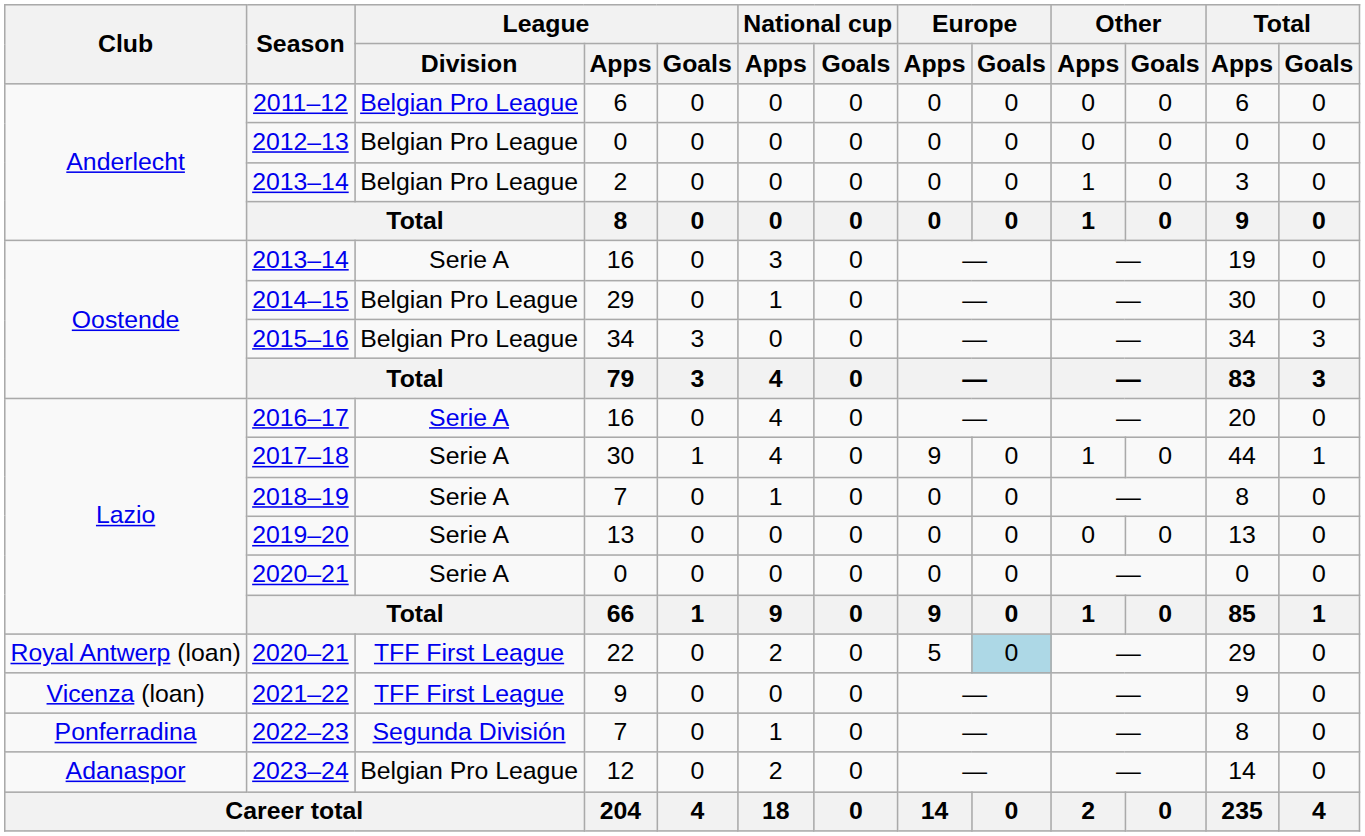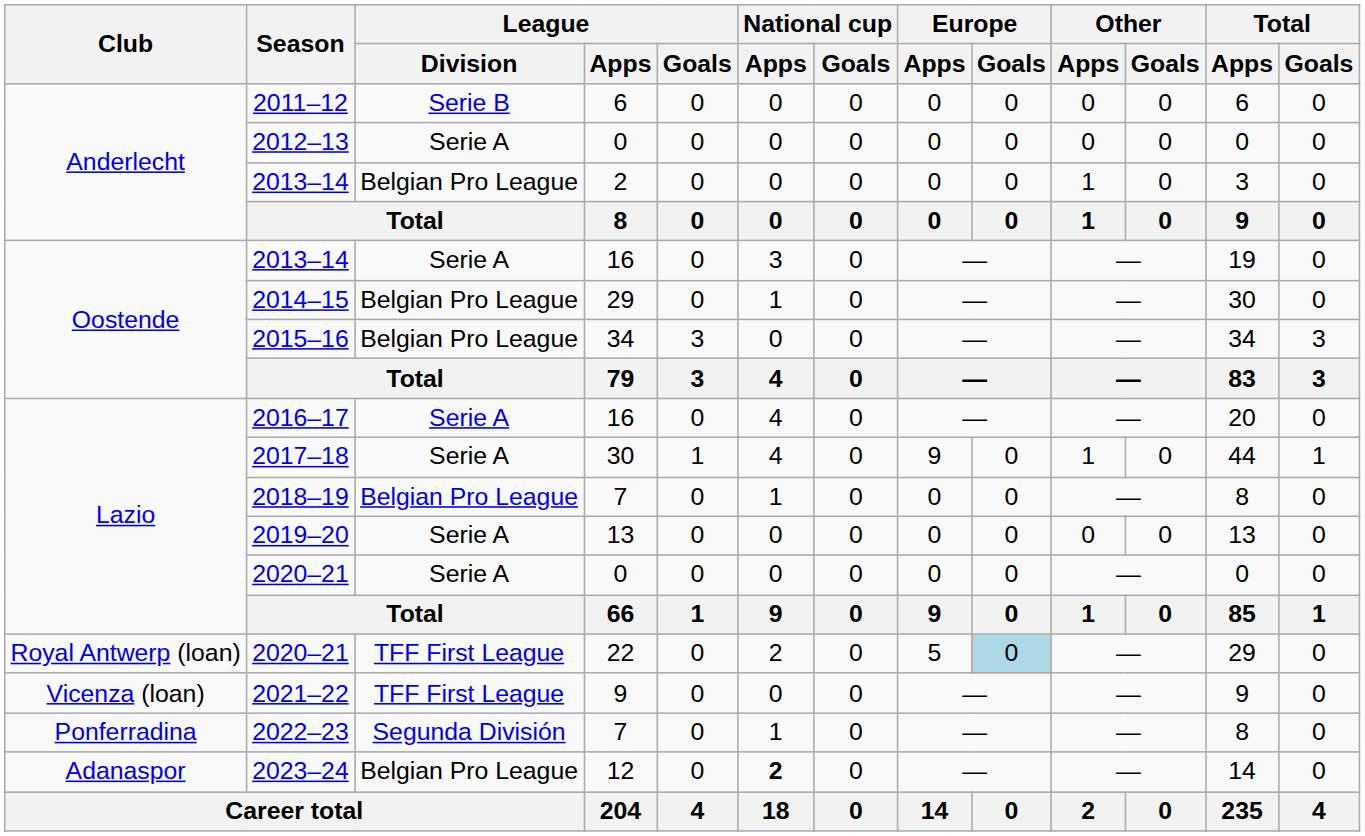2011–12 | League / Division: Belgian Pro League -> Serie B
2012–13 | League / Division: Belgian Pro League -> Serie A
2018–19 | League / Division: Serie A -> Belgian Pro League
2023–24 | National cup / Apps: normal -> bold
